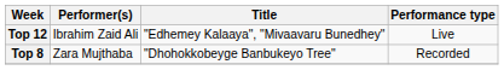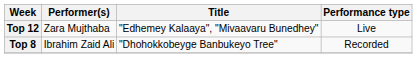Top 12 | Performer(s): Ibrahim Zaid Ali -> Zara Mujthaba
Top 8 | Performer(s): Zara Mujthaba -> Ibrahim Zaid Ali
